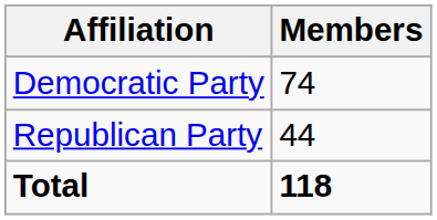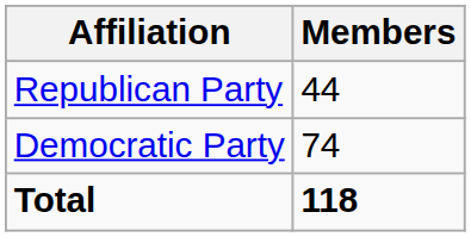rows swapped: Democratic Party <-> Republican Party
